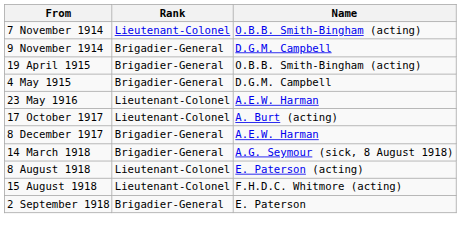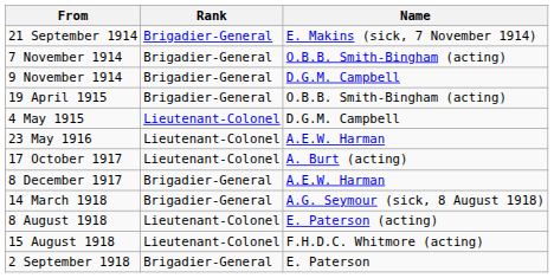+ row: 21 September 1914 | Brigadier-General | E. Makins (sick, 7 November 1914)
7 November 1914 | Rank: Lieutenant-Colonel -> Brigadier-General
4 May 1915 | Rank: Brigadier-General -> Lieutenant-Colonel
